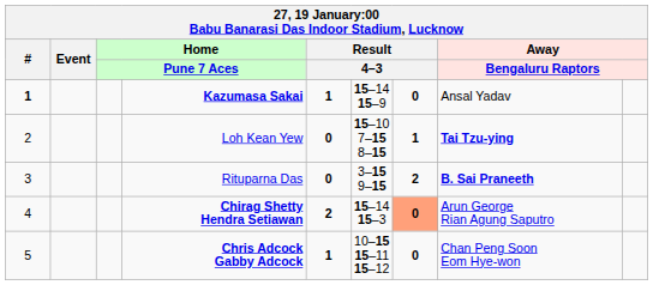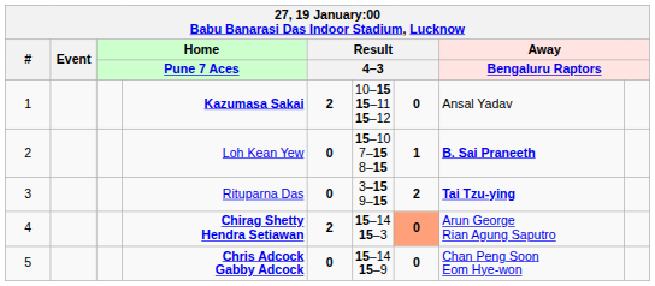Kazumasa Sakai | #: bold -> normal
Kazumasa Sakai | column 5: 1 -> 2
Kazumasa Sakai | column 6: 15–14 15–9 -> 10–15 15–11 15–12
Loh Kean Yew | column 8: Tai Tzu-ying -> B. Sai Praneeth
Rituparna Das | column 8: B. Sai Praneeth -> Tai Tzu-ying
Chris Adcock Gabby Adcock | column 5: 1 -> 0
Chris Adcock Gabby Adcock | column 6: 10–15 15–11 15–12 -> 15–14 15–9
